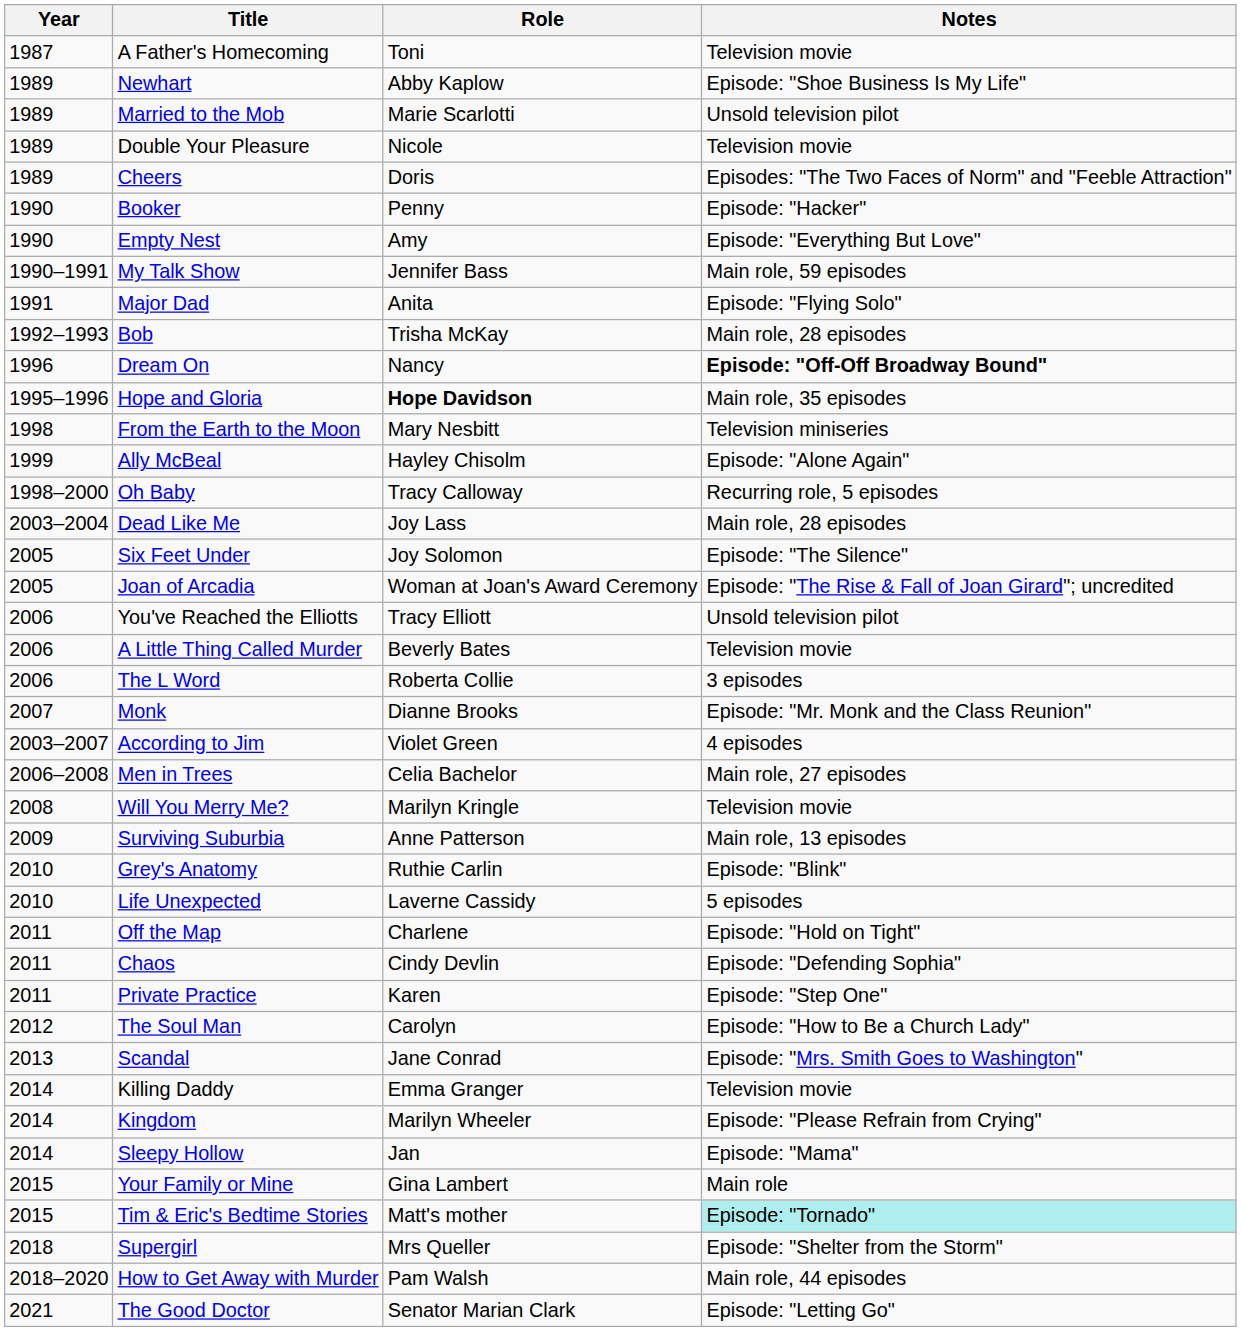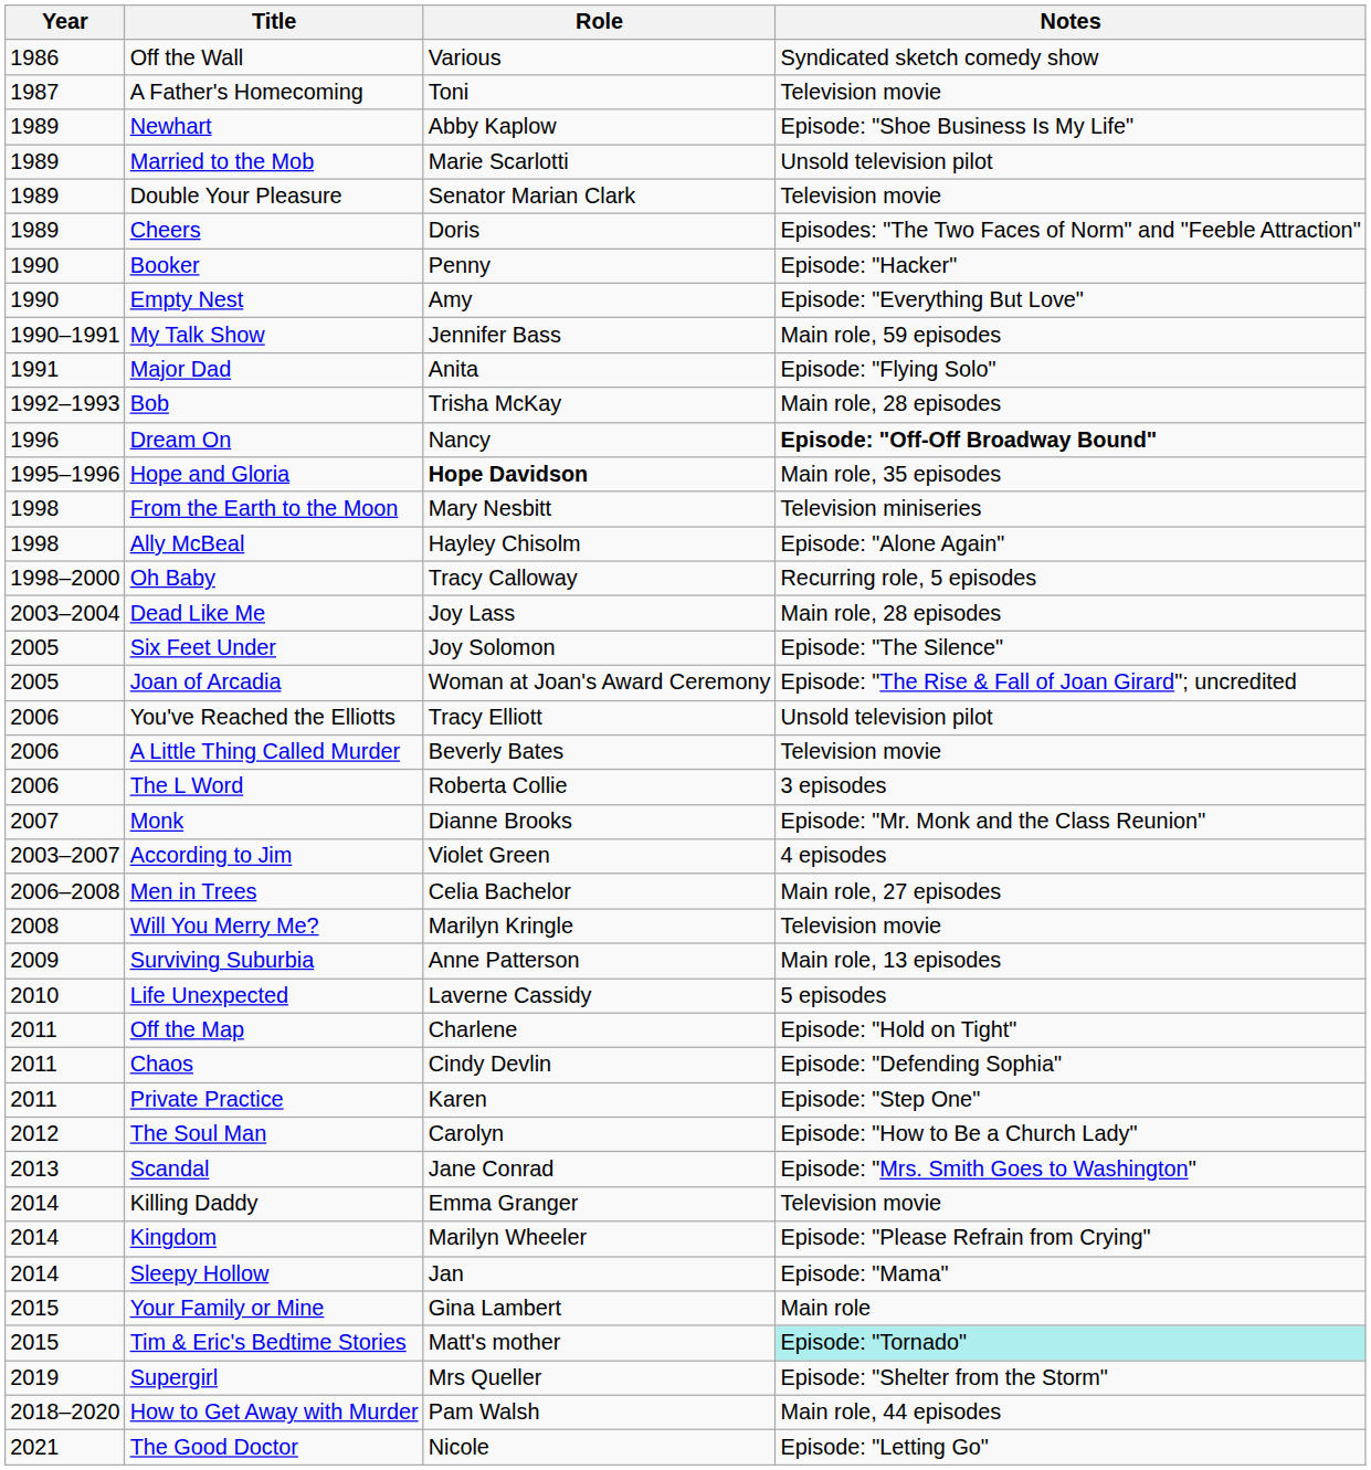+ row: 1986 | Off the Wall | Various | Syndicated sketch comedy show
Double Your Pleasure | Role: Nicole -> Senator Marian Clark
Ally McBeal | Year: 1999 -> 1998
- row: 2010 | Grey's Anatomy | Ruthie Carlin | Episode: "Blink"
Supergirl | Year: 2018 -> 2019
The Good Doctor | Role: Senator Marian Clark -> Nicole
